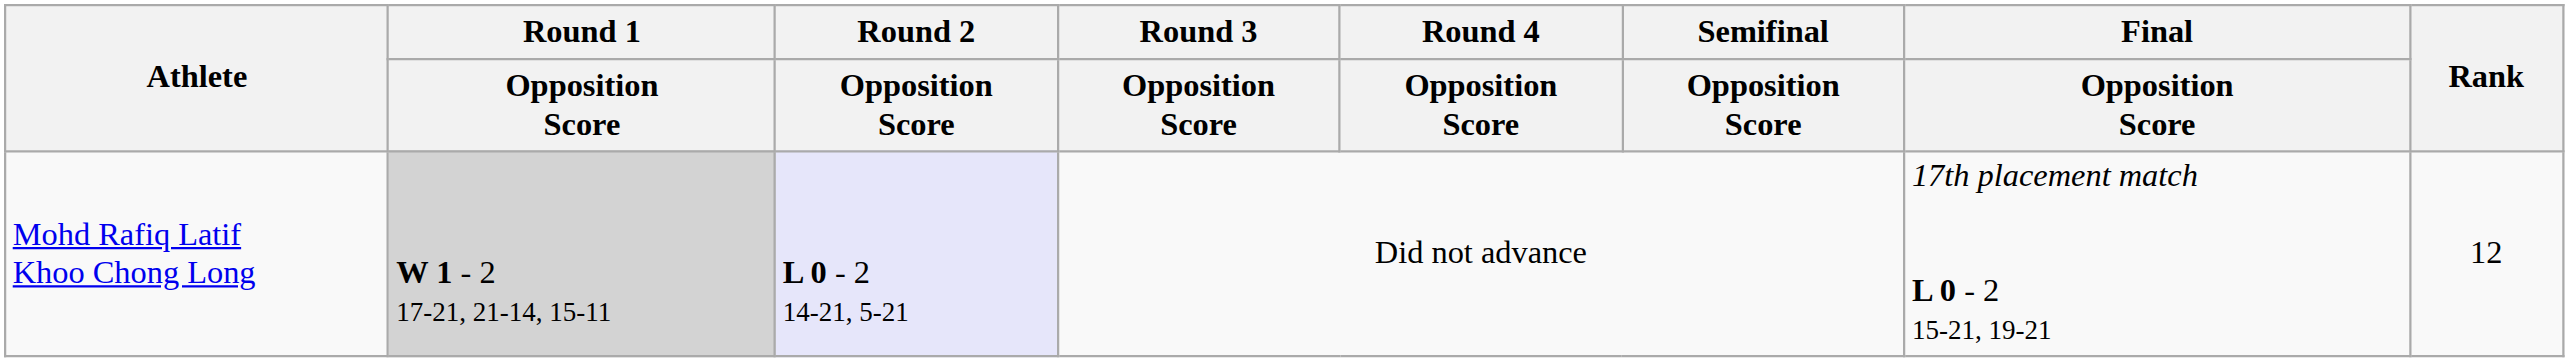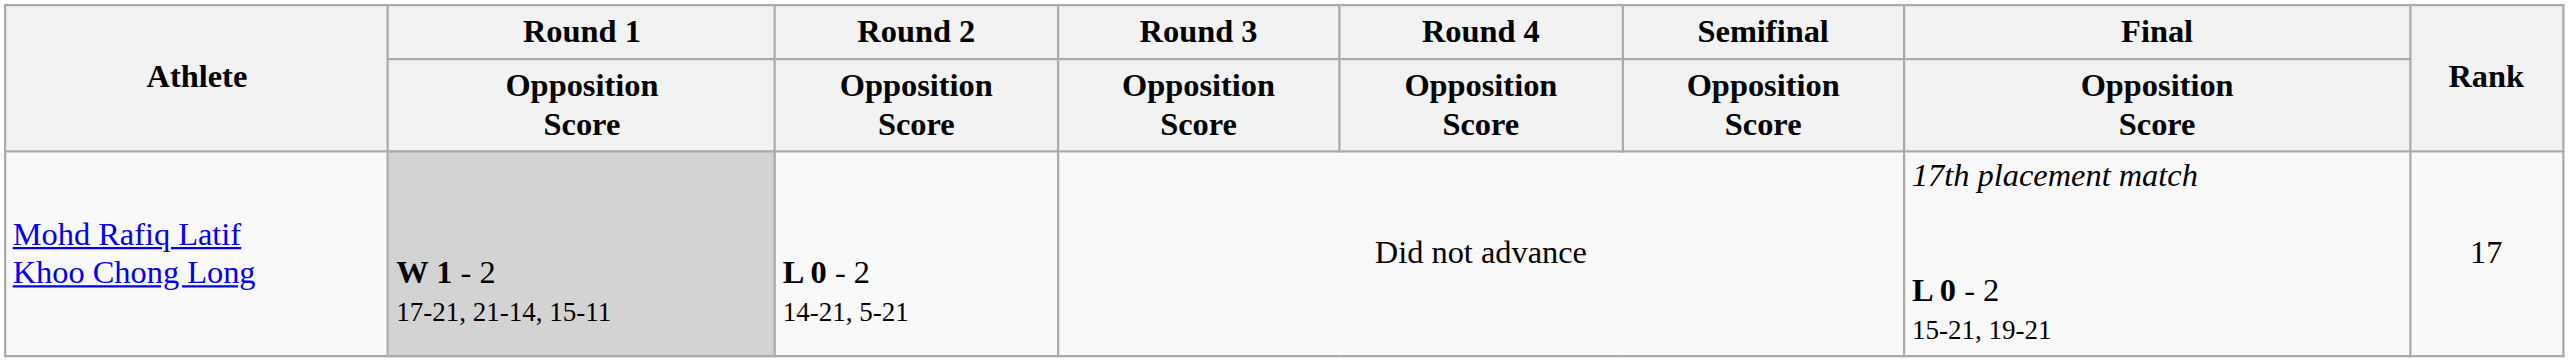Mohd Rafiq Latif Khoo Chong Long | Round 2 / Opposition Score: lavender background -> no background
Mohd Rafiq Latif Khoo Chong Long | Rank: 12 -> 17
